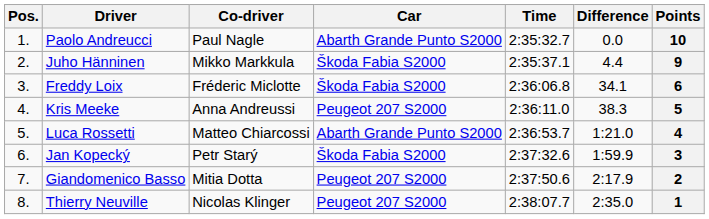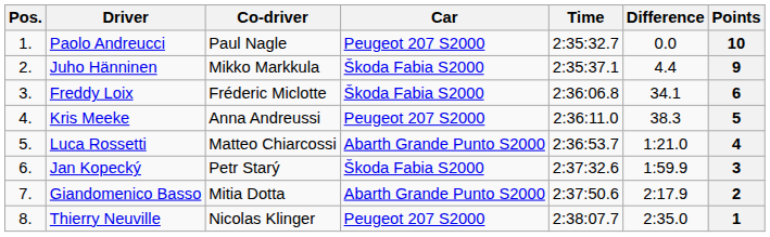Paolo Andreucci | Car: Abarth Grande Punto S2000 -> Peugeot 207 S2000
Giandomenico Basso | Car: Peugeot 207 S2000 -> Abarth Grande Punto S2000
